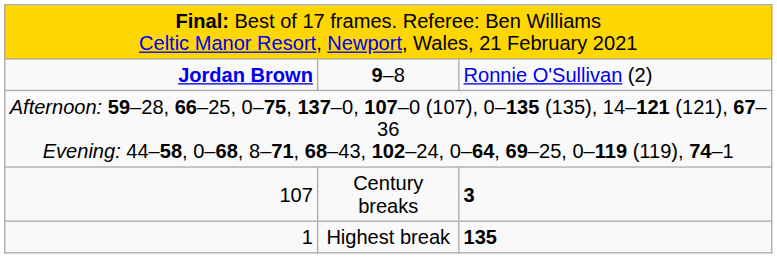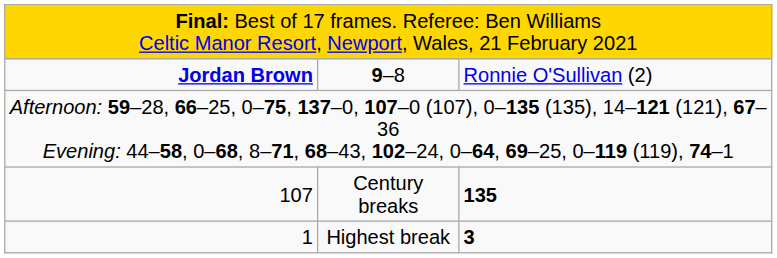107 | column 3: 3 -> 135
1 | column 3: 135 -> 3
